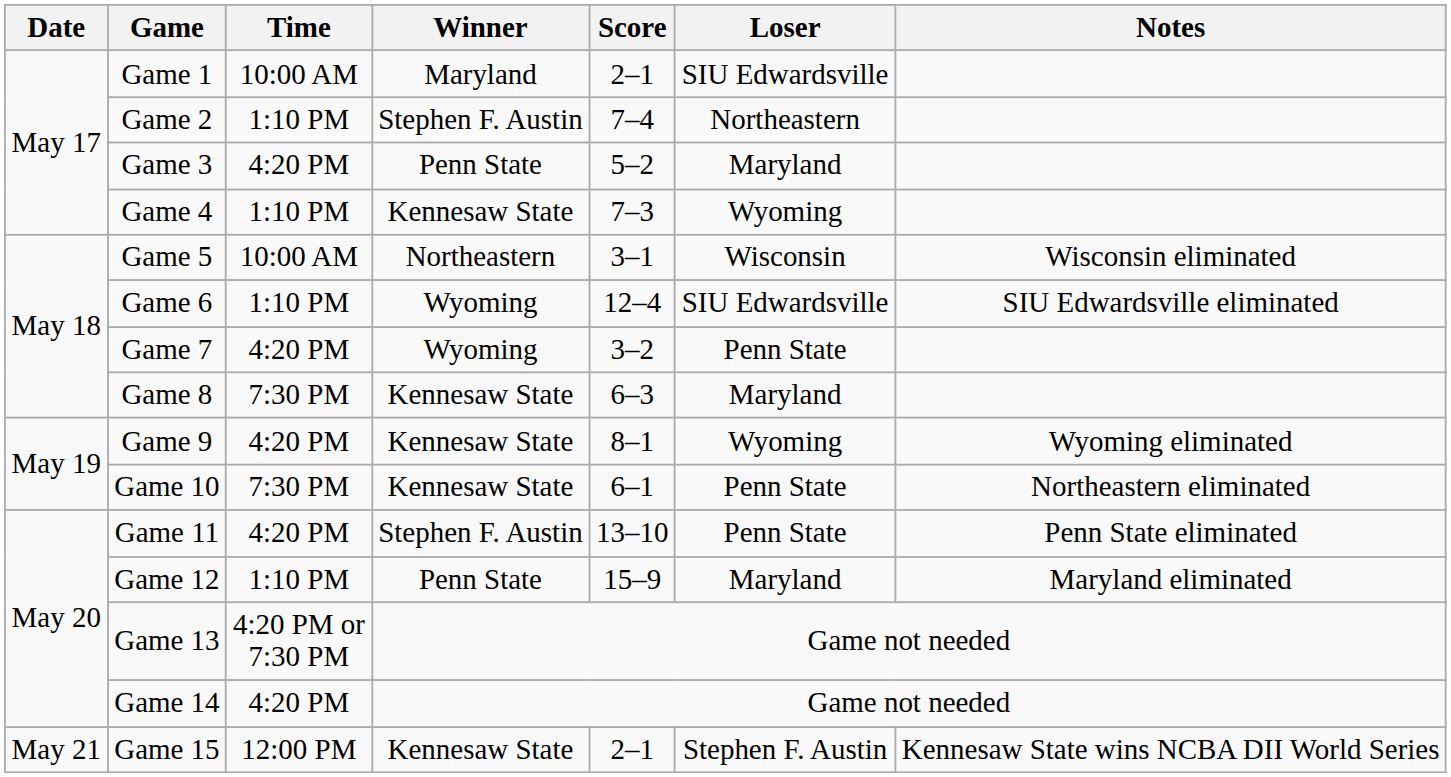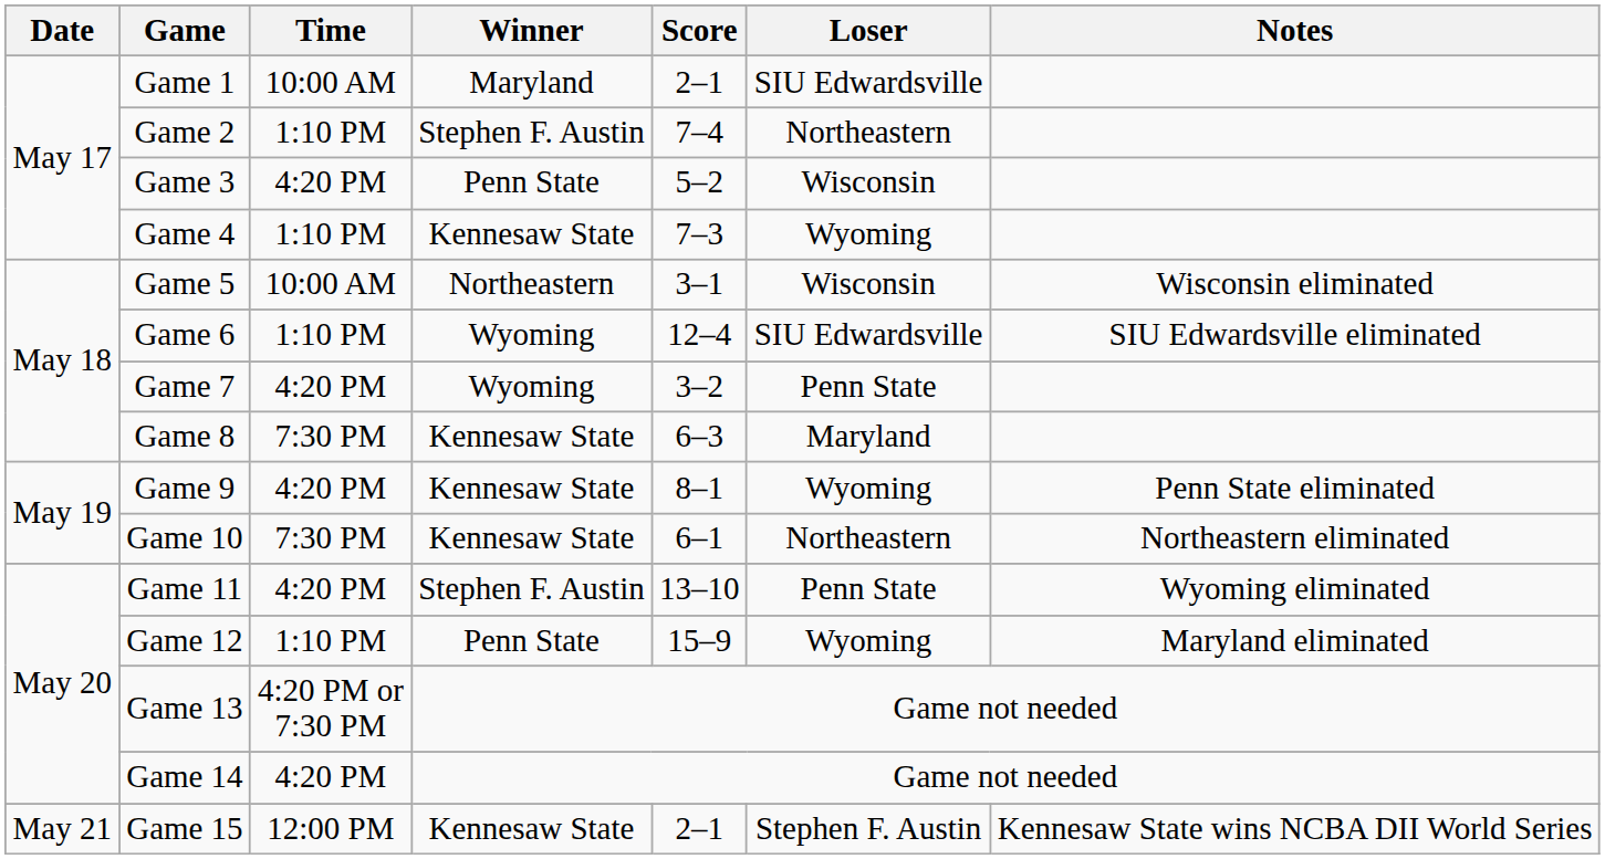Game 3 | Loser: Maryland -> Wisconsin
Game 9 | Notes: Wyoming eliminated -> Penn State eliminated
Game 10 | Loser: Penn State -> Northeastern
Game 11 | Notes: Penn State eliminated -> Wyoming eliminated
Game 12 | Loser: Maryland -> Wyoming
